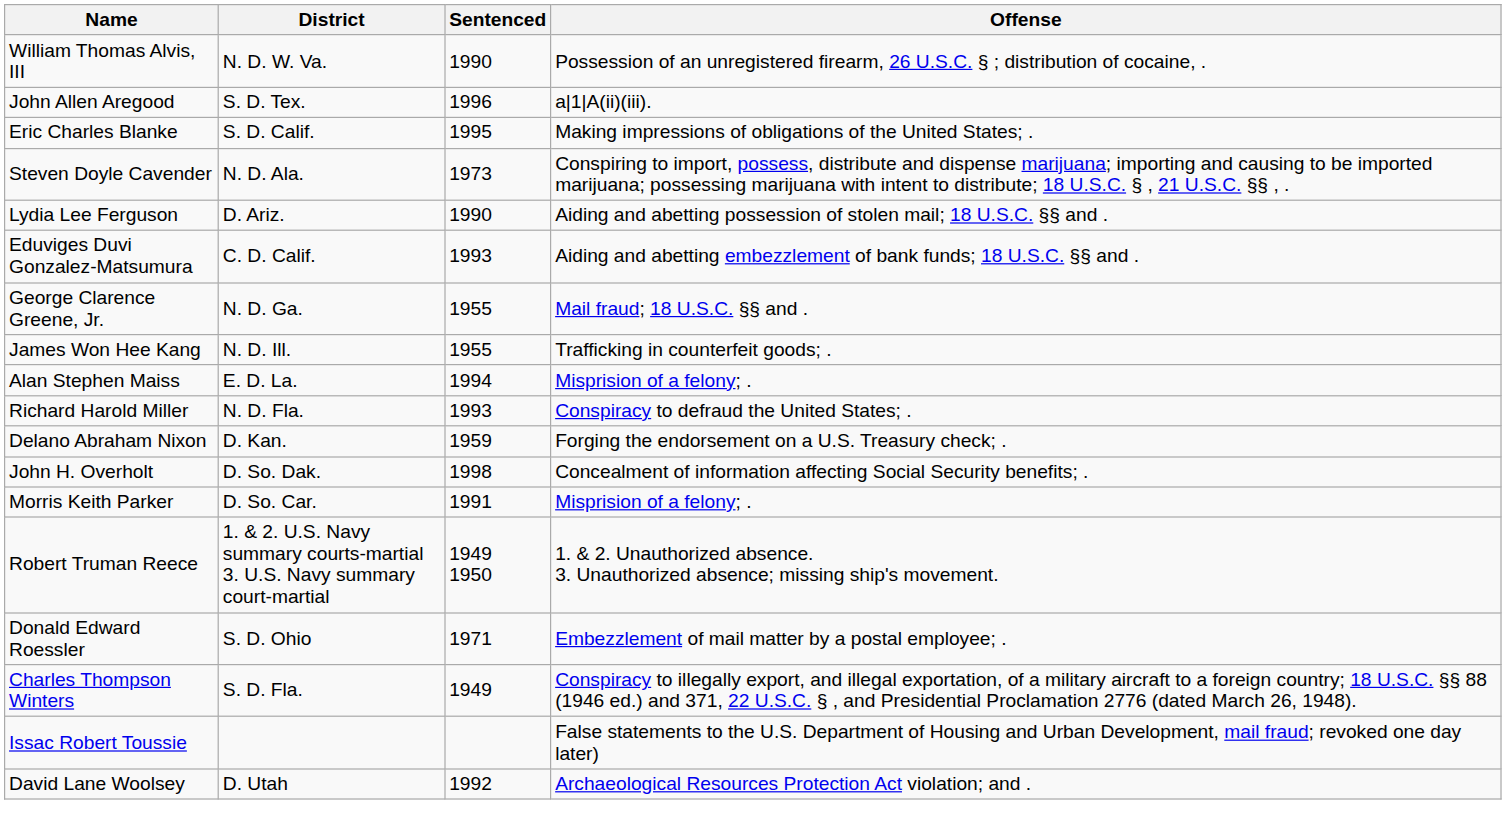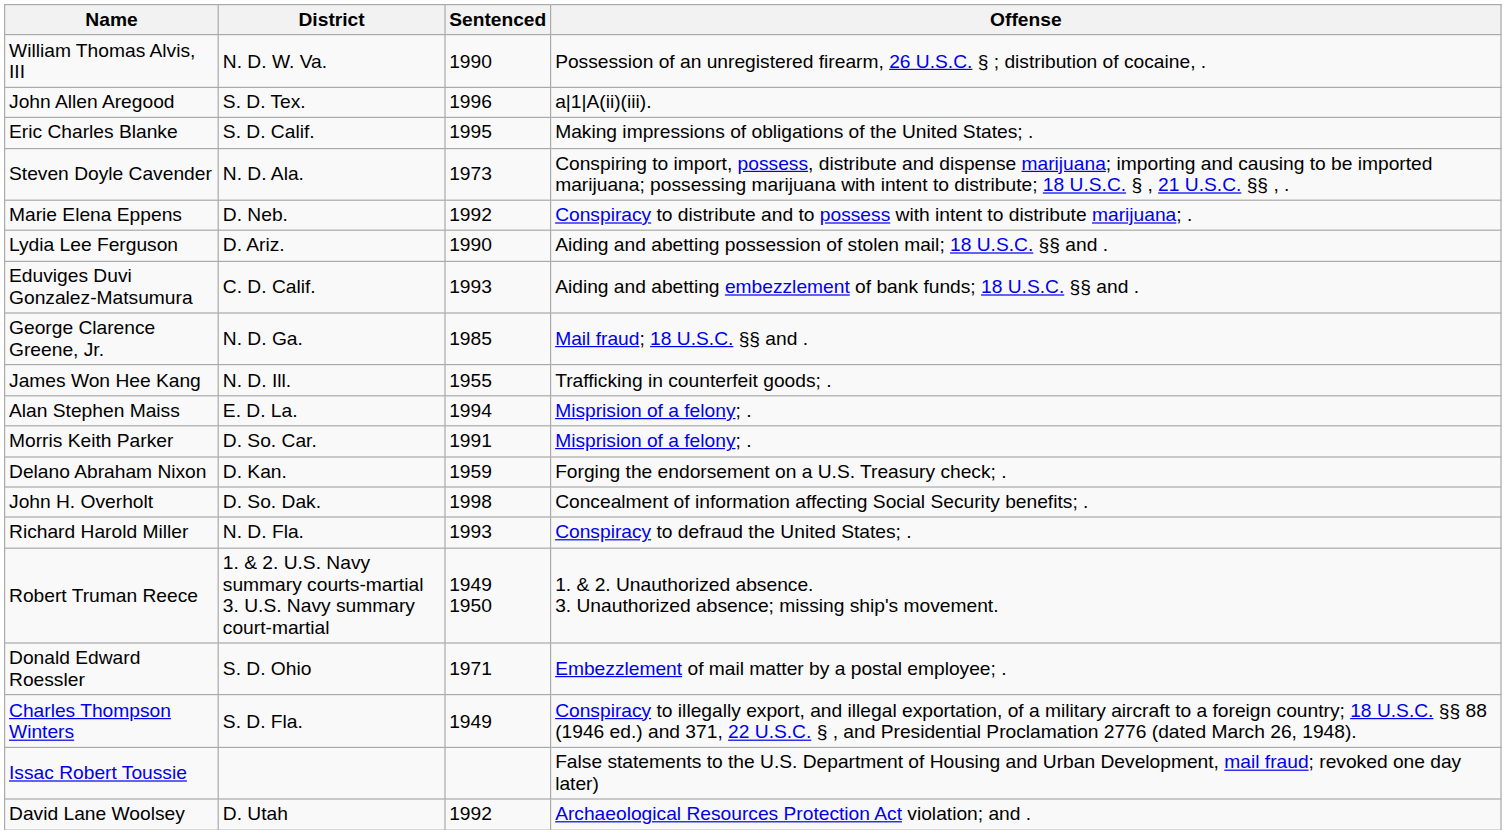+ row: Marie Elena Eppens | D. Neb. | 1992 | Conspiracy to distribute and to possess with intent to distribute marijuana; .
George Clarence Greene, Jr. | Sentenced: 1955 -> 1985
rows swapped: Richard Harold Miller <-> Morris Keith Parker
